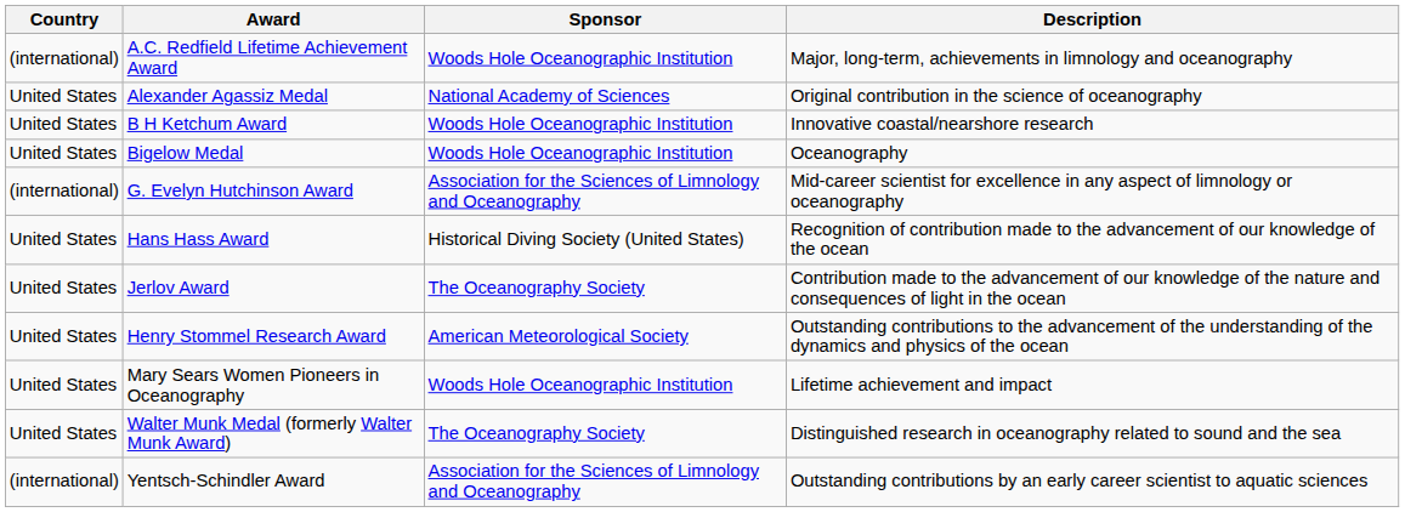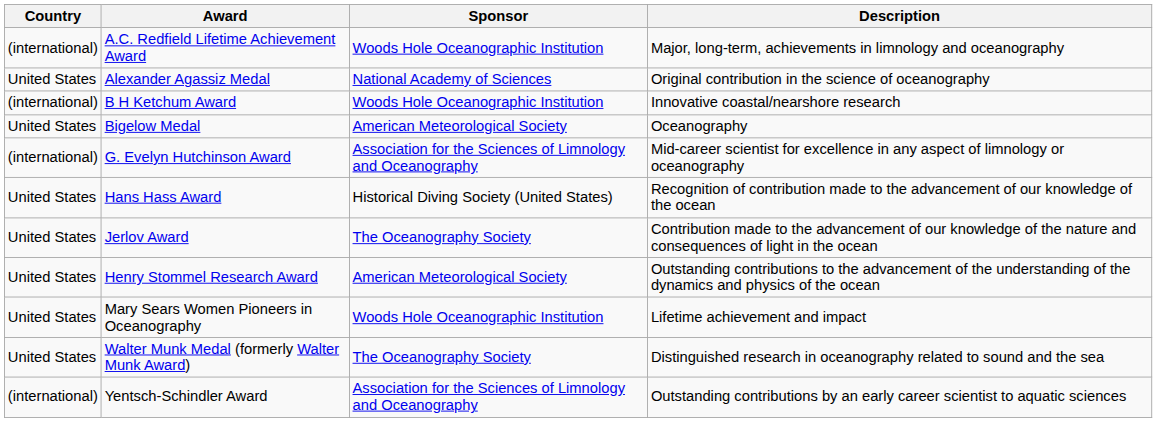B H Ketchum Award | Country: United States -> (international)
Bigelow Medal | Sponsor: Woods Hole Oceanographic Institution -> American Meteorological Society
